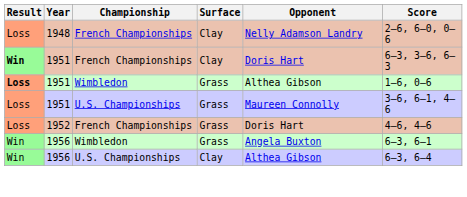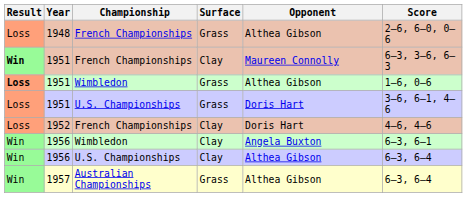1948 | Surface: Clay -> Grass
1948 | Opponent: Nelly Adamson Landry -> Althea Gibson
1951 / French Championships | Opponent: Doris Hart -> Maureen Connolly
1951 / U.S. Championships | Opponent: Maureen Connolly -> Doris Hart
1952 | Surface: Grass -> Clay
1956 / Wimbledon | Surface: Grass -> Clay
+ row: Win | 1957 | Australian Championships | Grass | Althea Gibson | 6–3, 6–4
